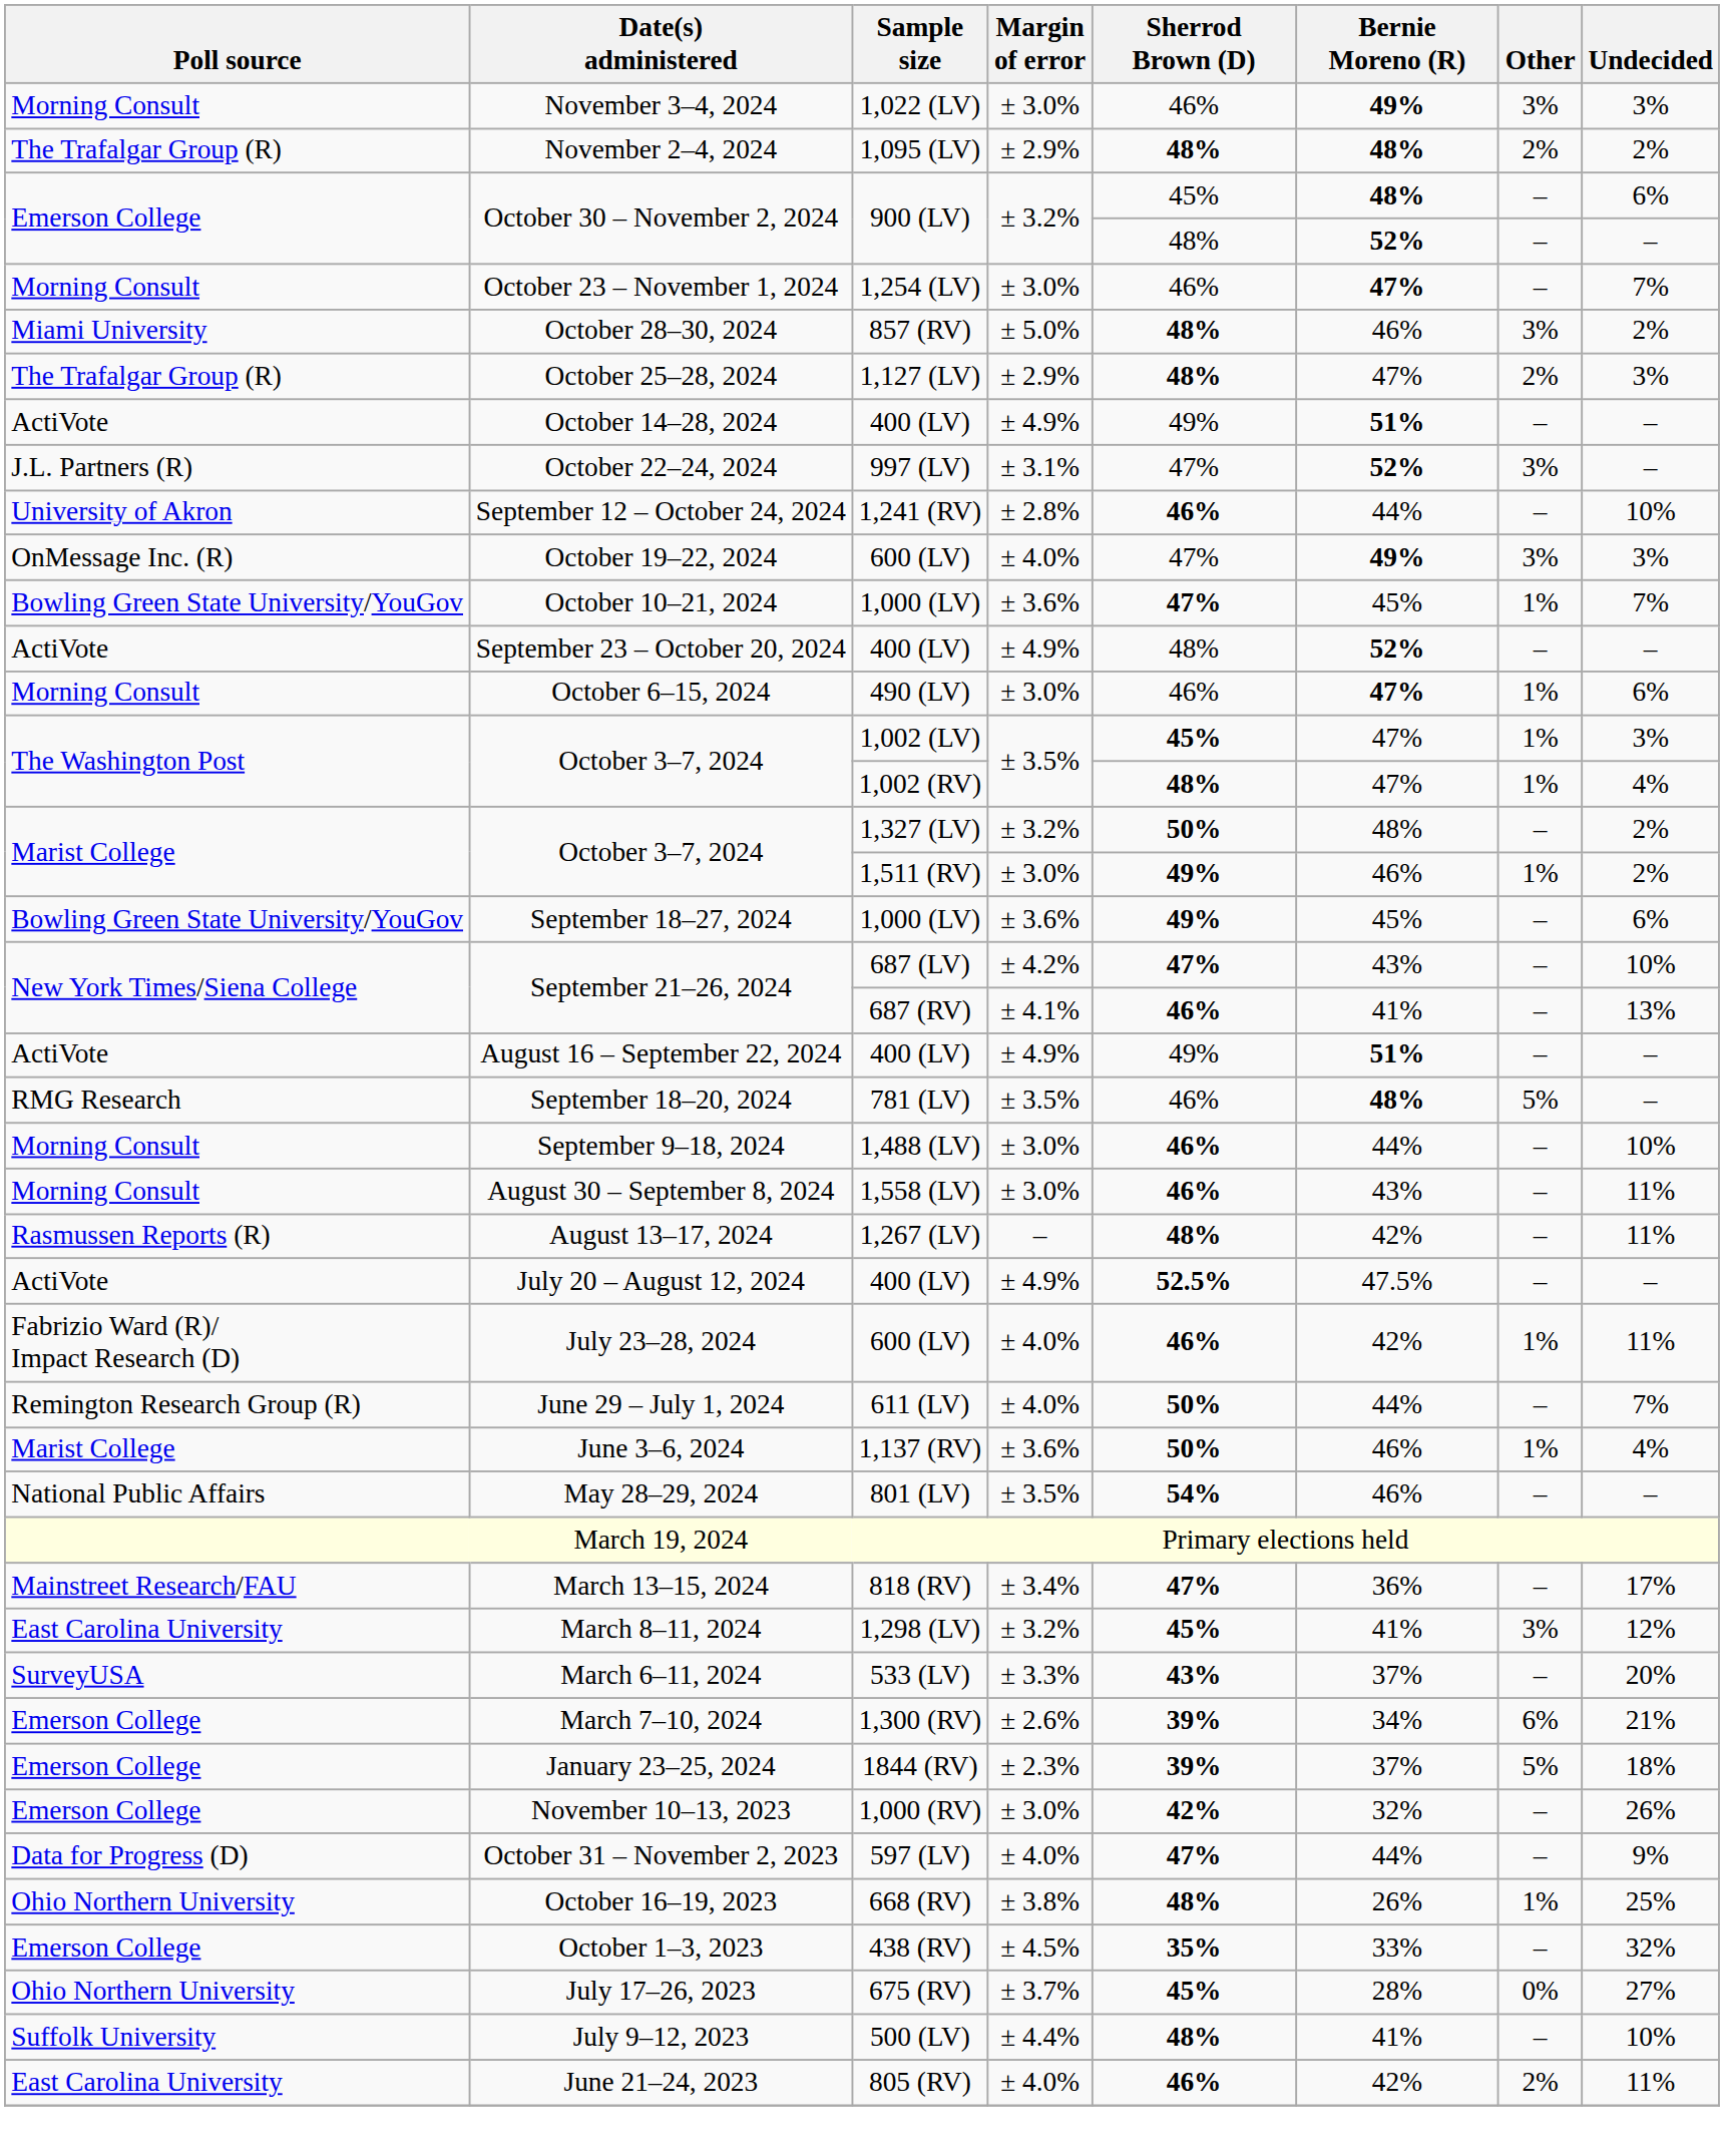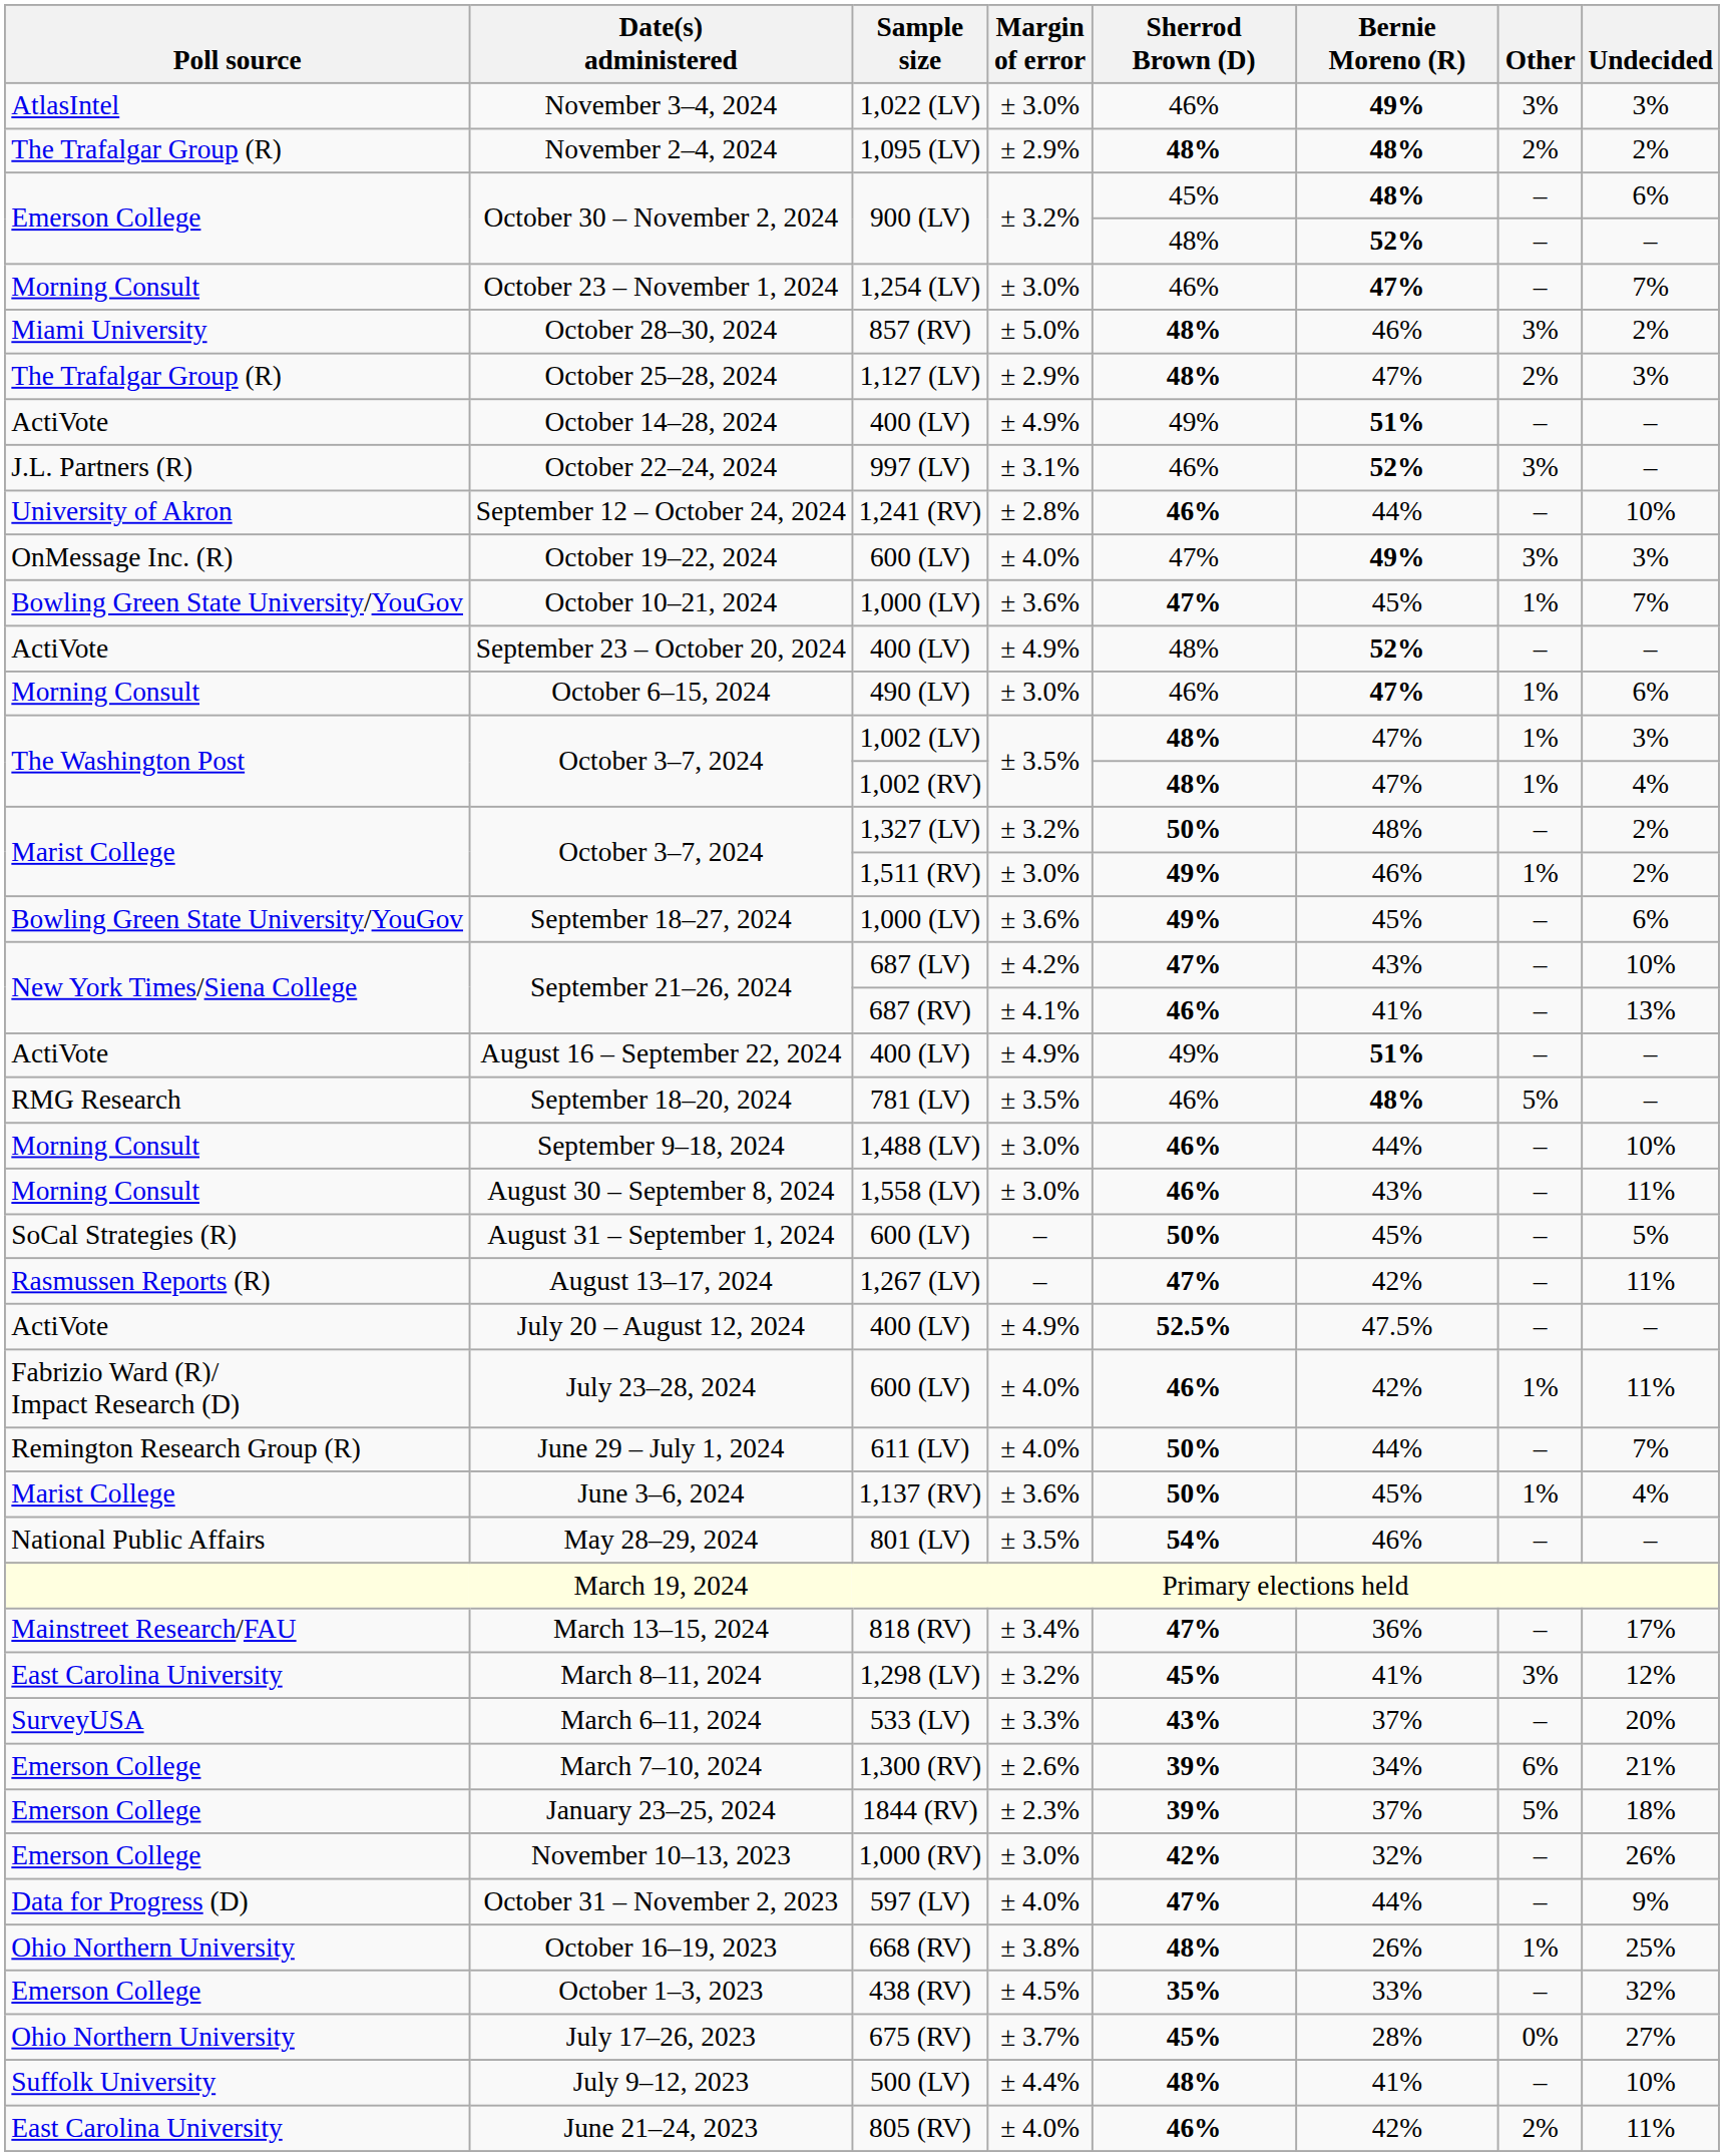November 3–4, 2024 | Poll source: Morning Consult -> AtlasIntel
October 22–24, 2024 | Sherrod Brown (D): 47% -> 46%
October 3–7, 2024 / 1,002 (LV) | Sherrod Brown (D): 45% -> 48%
+ row: SoCal Strategies (R) | August 31 – September 1, 2024 | 600 (LV) | – | 50% | 45% | – | 5%
August 13–17, 2024 | Sherrod Brown (D): 48% -> 47%
June 3–6, 2024 | Bernie Moreno (R): 46% -> 45%
